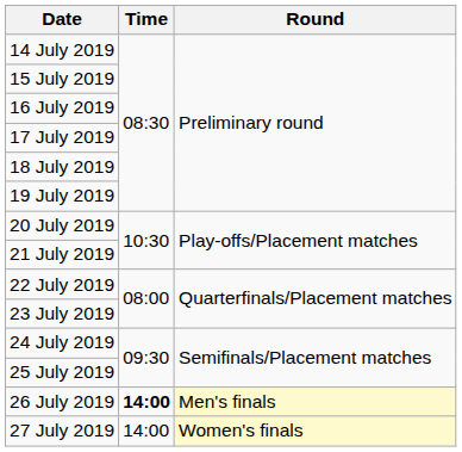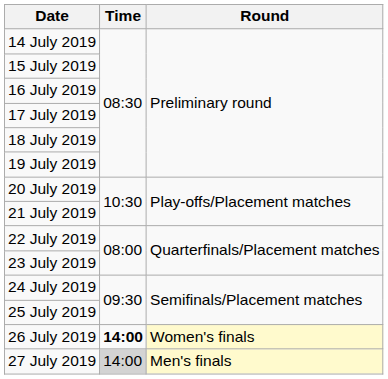26 July 2019 | Round: Men's finals -> Women's finals
27 July 2019 | Time: no background -> lightgrey background
27 July 2019 | Round: Women's finals -> Men's finals
